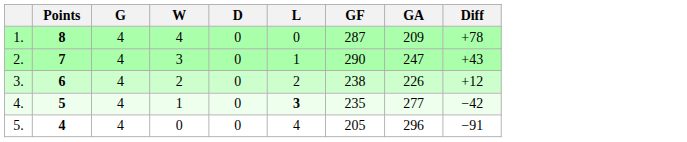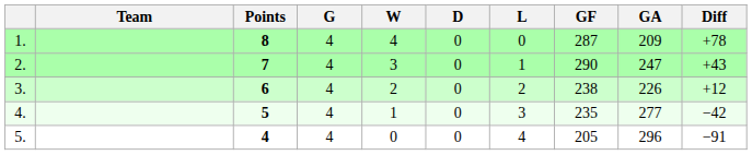+ column: Team
4. | L: bold -> normal
